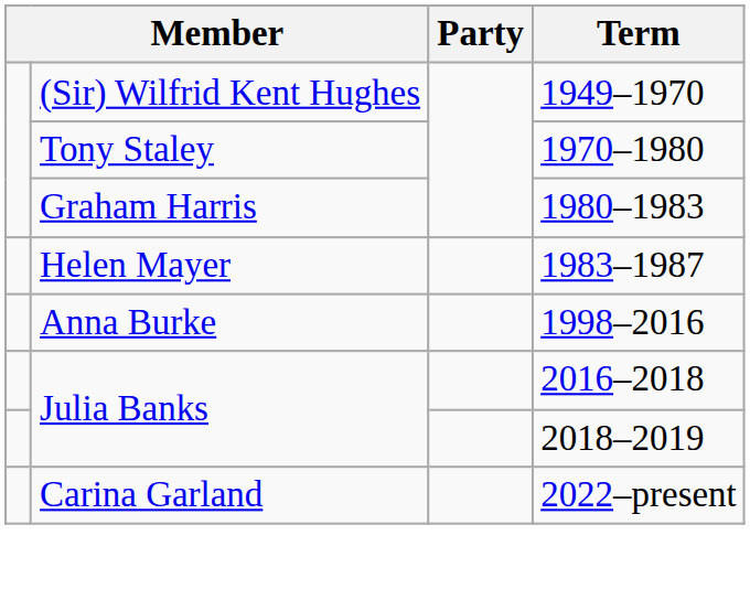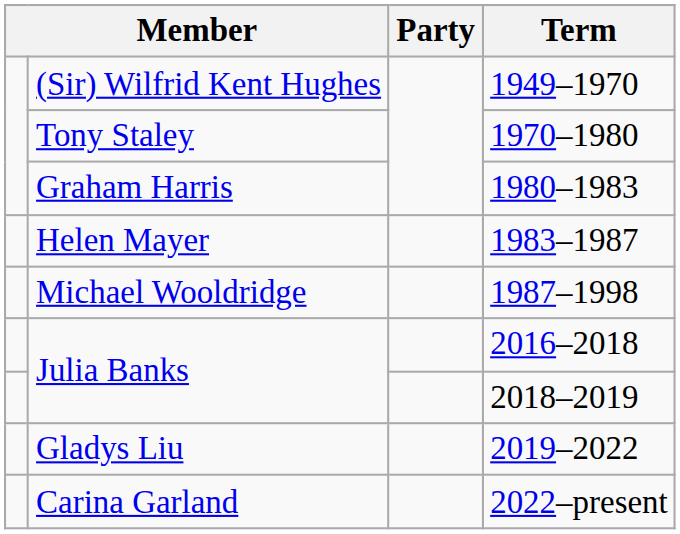+ row: Michael Wooldridge | 1987–1998
- row: Anna Burke | 1998–2016
+ row: Gladys Liu | 2019–2022
